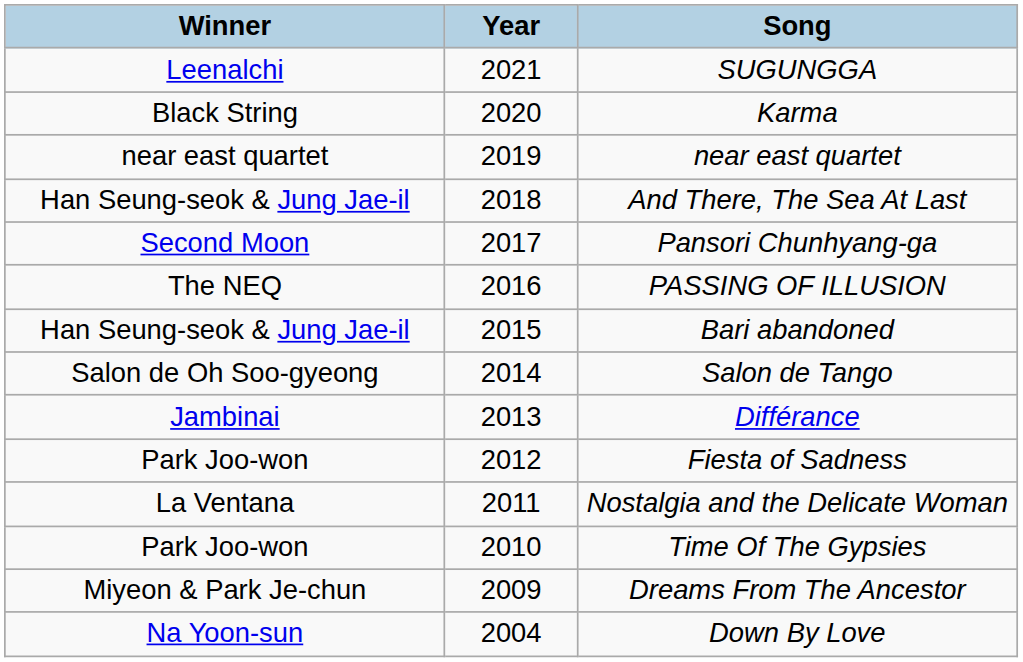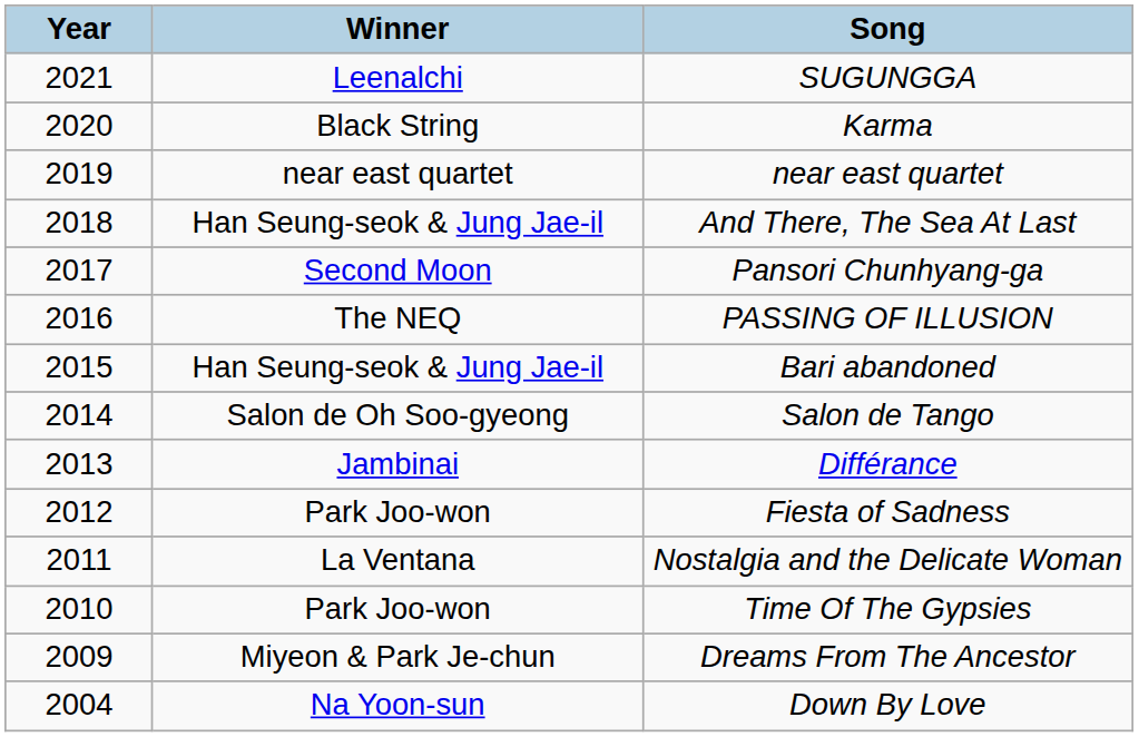columns swapped: Year <-> Winner
